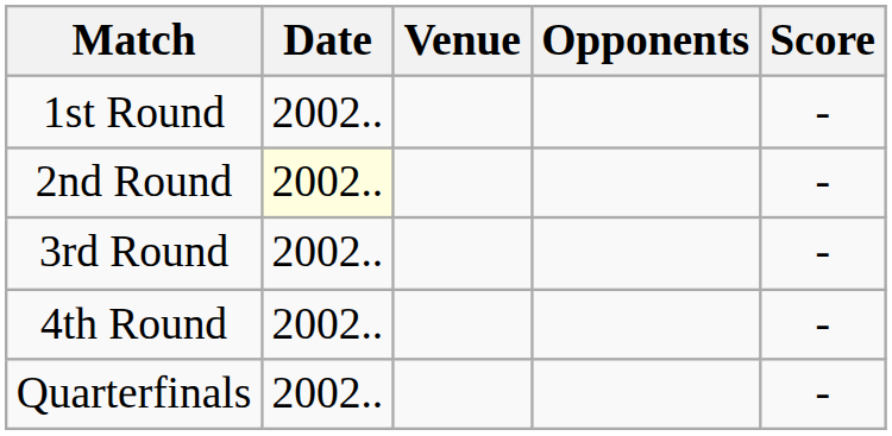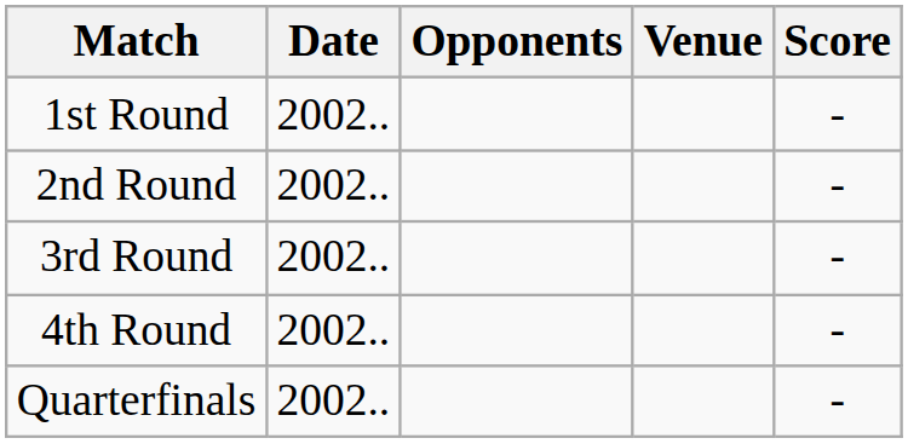columns swapped: Venue <-> Opponents
2nd Round | Date: lightyellow background -> no background
